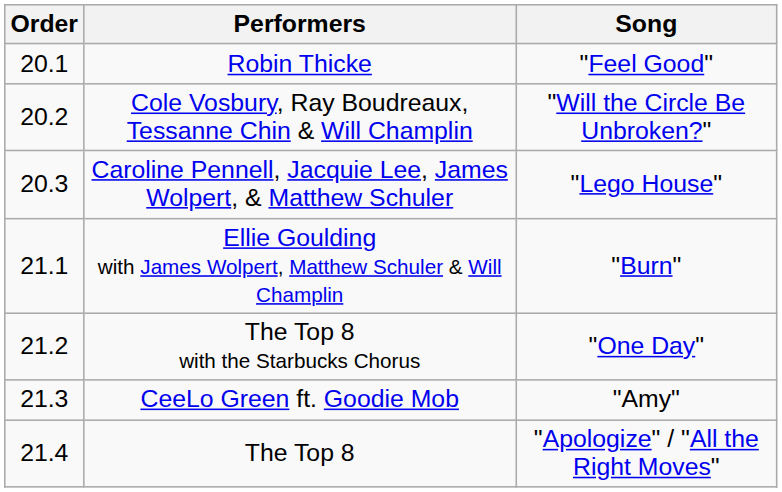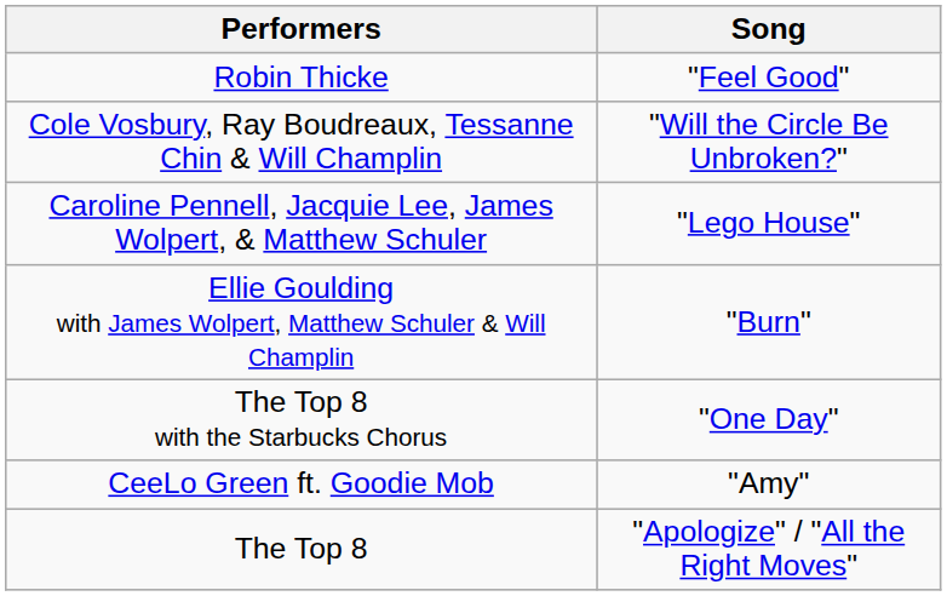- column: Order | 20.1 | 20.2 | 20.3 | 21.1 | 21.2 | 21.3 | 21.4
